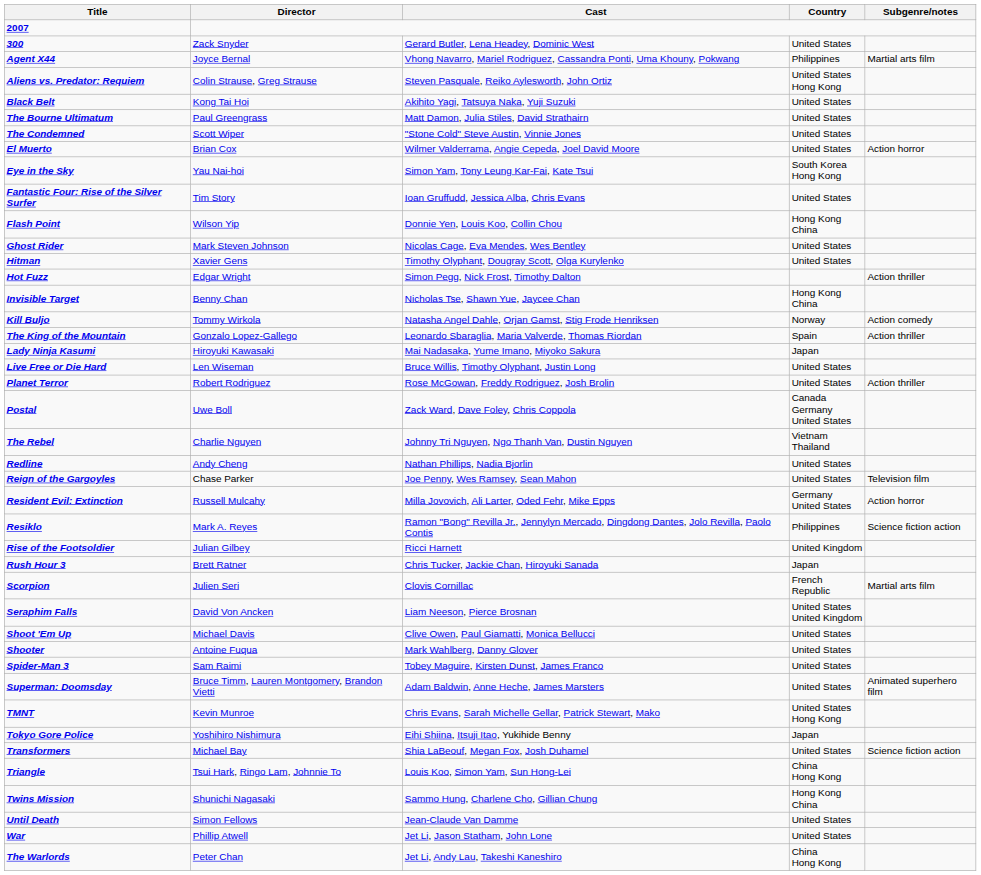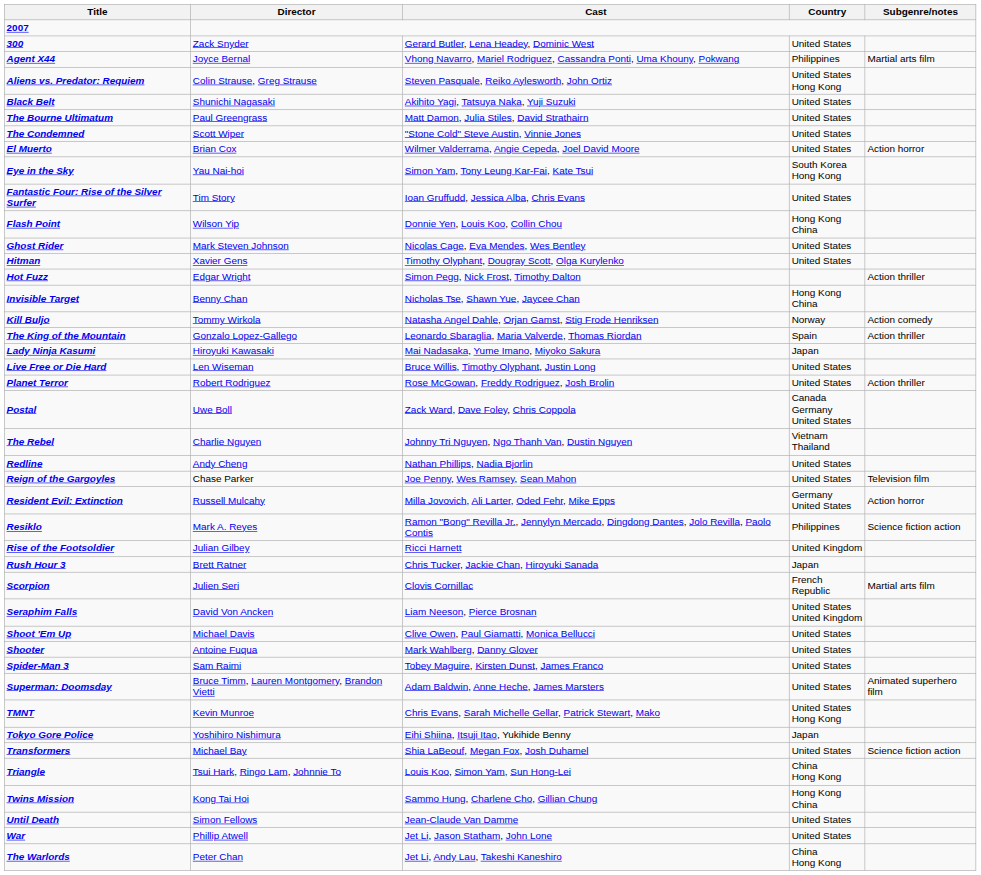Black Belt | Director: Kong Tai Hoi -> Shunichi Nagasaki
Twins Mission | Director: Shunichi Nagasaki -> Kong Tai Hoi
